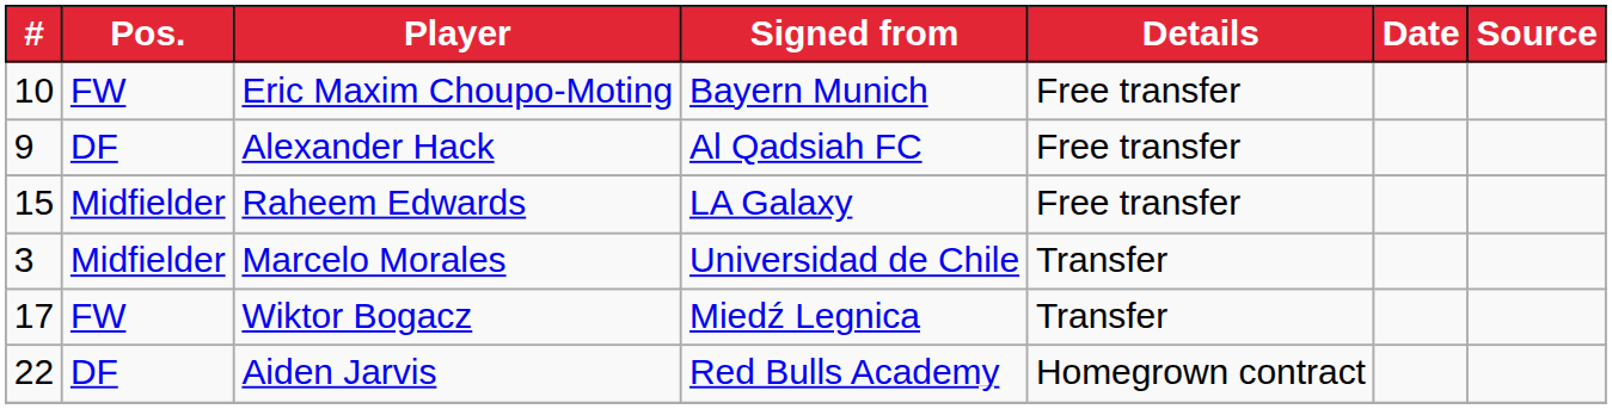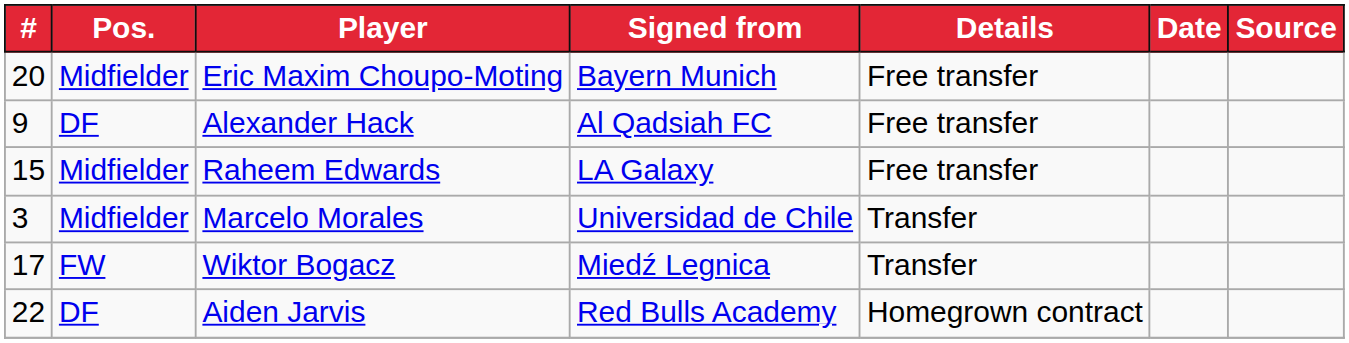Eric Maxim Choupo-Moting | #: 10 -> 20
Eric Maxim Choupo-Moting | Pos.: FW -> Midfielder
